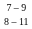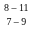rows swapped: 8 – 11 <-> 7 – 9
